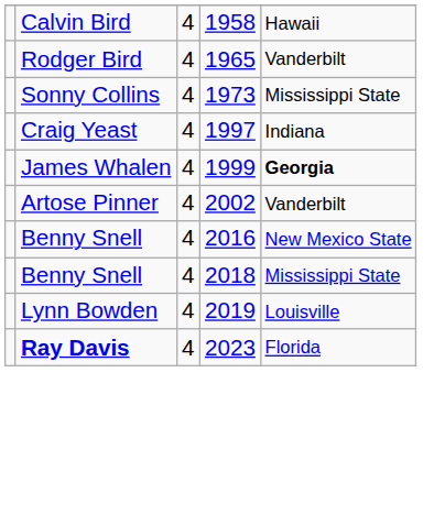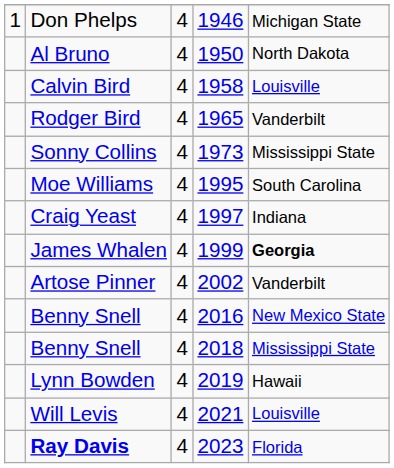+ row: 1 | Don Phelps | 4 | 1946 | Michigan State
+ row: Al Bruno | 4 | 1950 | North Dakota
Calvin Bird | column 5: Hawaii -> Louisville
+ row: Moe Williams | 4 | 1995 | South Carolina
Lynn Bowden | column 5: Louisville -> Hawaii
+ row: Will Levis | 4 | 2021 | Louisville
